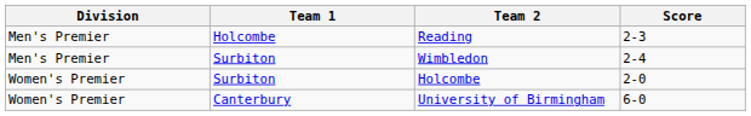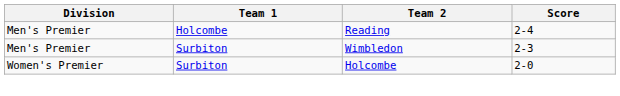Reading | Score: 2-3 -> 2-4
Wimbledon | Score: 2-4 -> 2-3
- row: Women's Premier | Canterbury | University of Birmingham | 6-0
